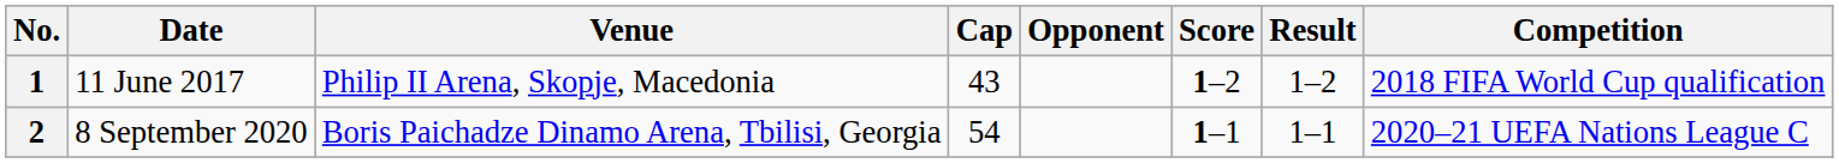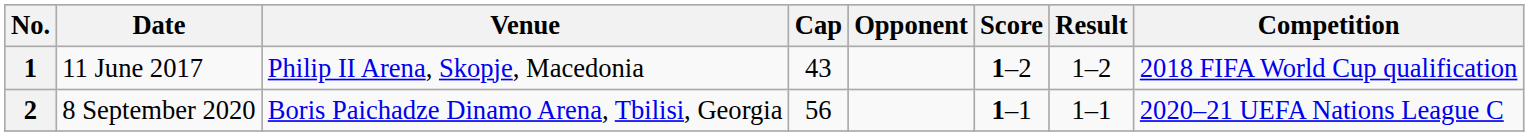2 | Cap: 54 -> 56
